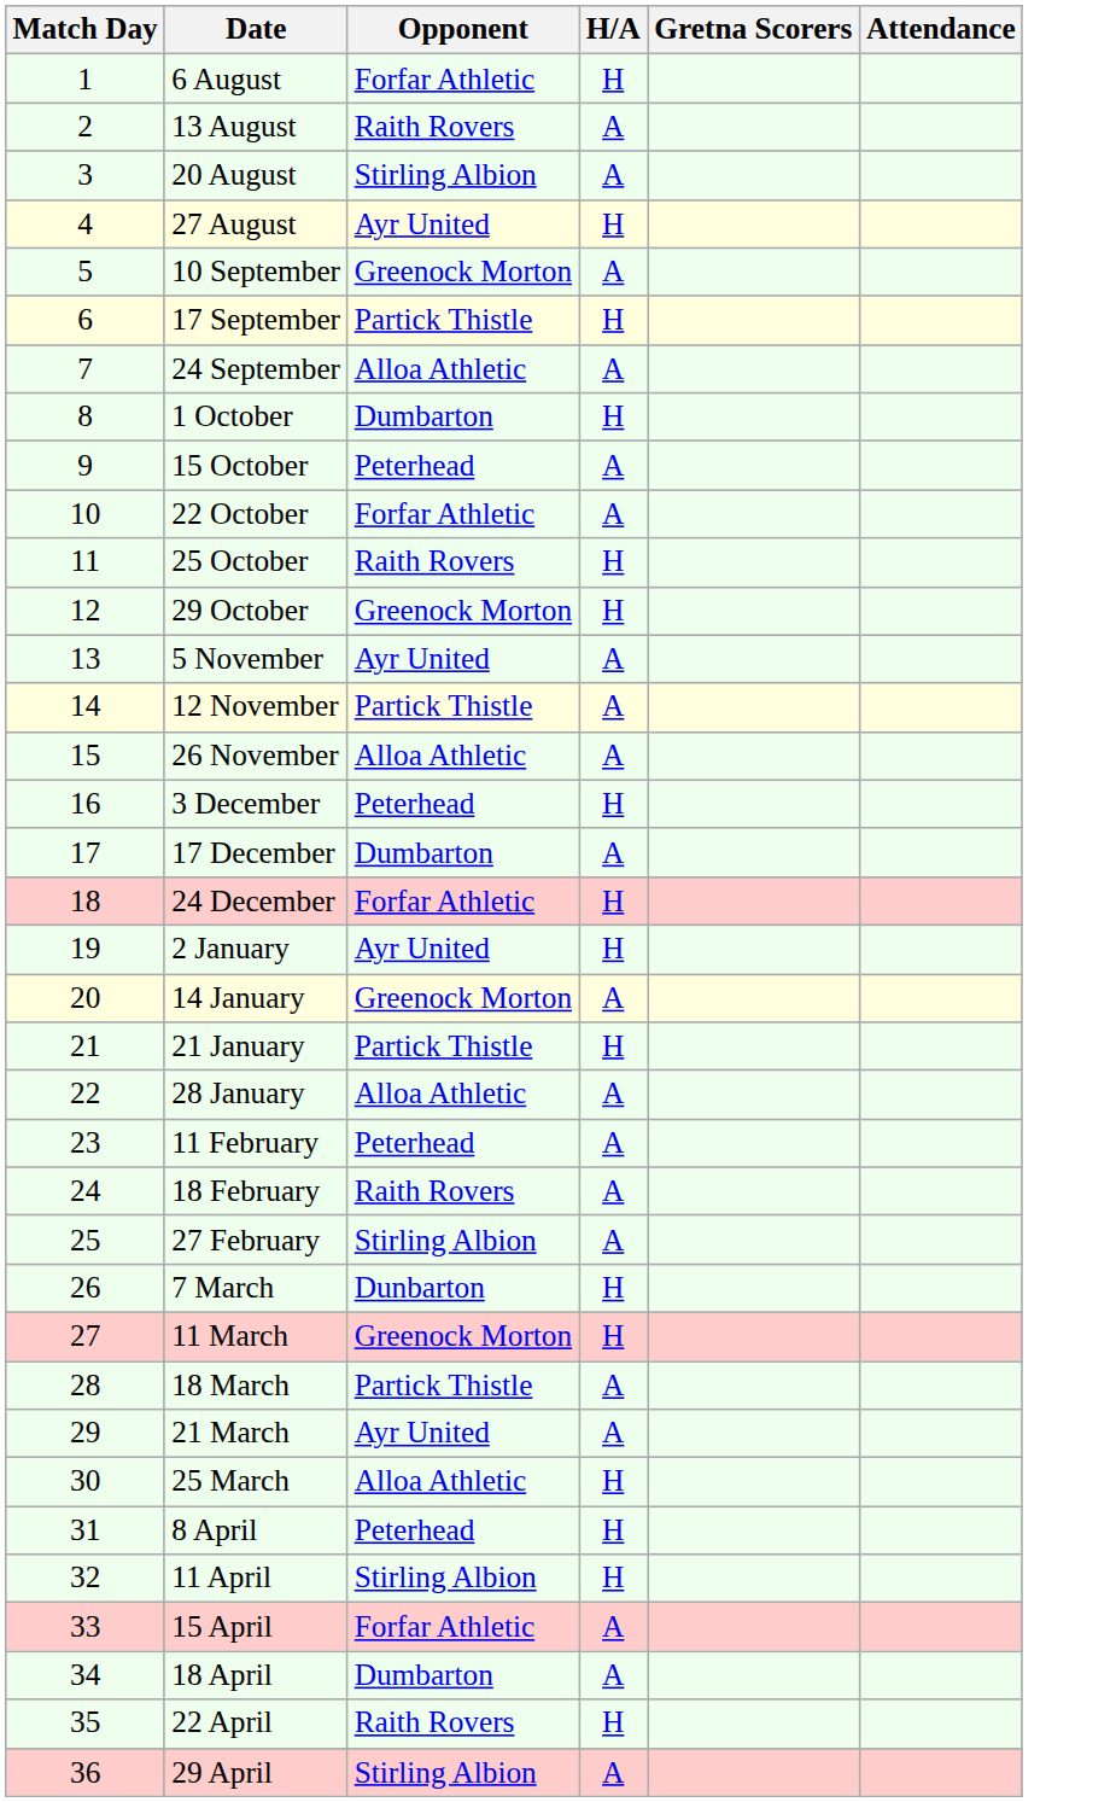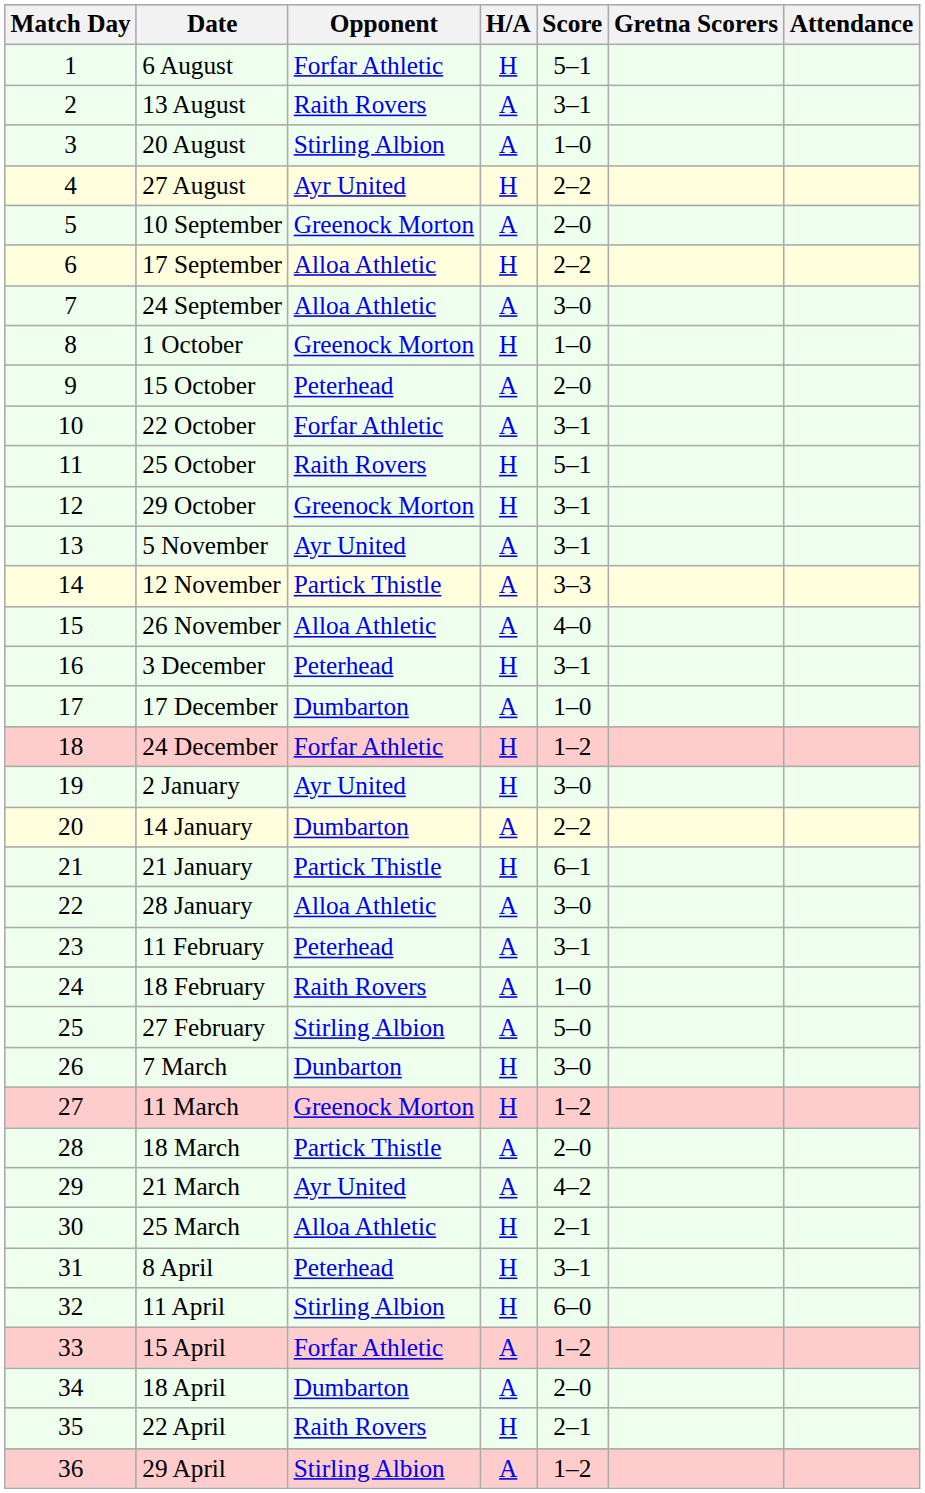+ column: Score | 5–1 | 3–1 | 1–0 | 2–2 | 2–0 | 2–2 | 3–0 | 1–0 | 2–0 | 3–1 | 5–1 | 3–1 | 3–1 | 3–3 | 4–0 | 3–1 | 1–0 | 1–2 | 3–0 | 2–2 | 6–1 | 3–0 | 3–1 | 1–0 | 5–0 | 3–0 | 1–2 | 2–0 | 4–2 | 2–1 | 3–1 | 6–0 | 1–2 | 2–0 | 2–1 | 1–2
17 September | Opponent: Partick Thistle -> Alloa Athletic
1 October | Opponent: Dumbarton -> Greenock Morton
14 January | Opponent: Greenock Morton -> Dumbarton
